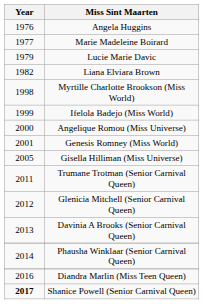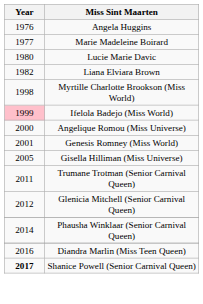Lucie Marie Davic | Year: 1979 -> 1980
Ifelola Badejo (Miss World) | Year: no background -> pink background
- row: 2013 | Davinia A Brooks (Senior Carnival Queen)
